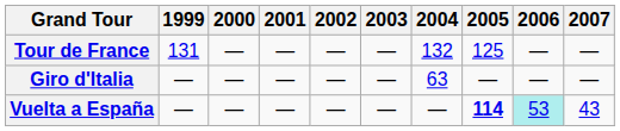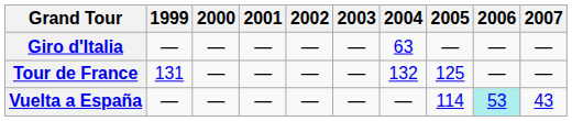rows swapped: Giro d'Italia <-> Tour de France
Vuelta a España | 2005: bold -> normal
